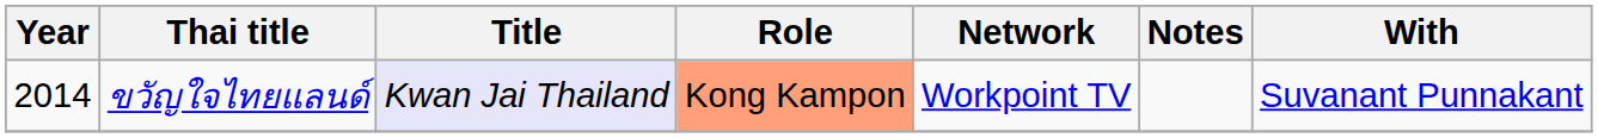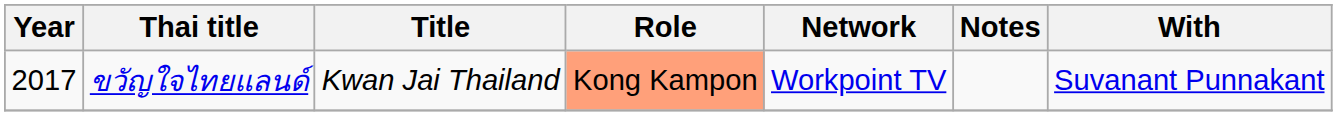ขวัญใจไทยแลนด์ | Year: 2014 -> 2017
ขวัญใจไทยแลนด์ | Title: lavender background -> no background
